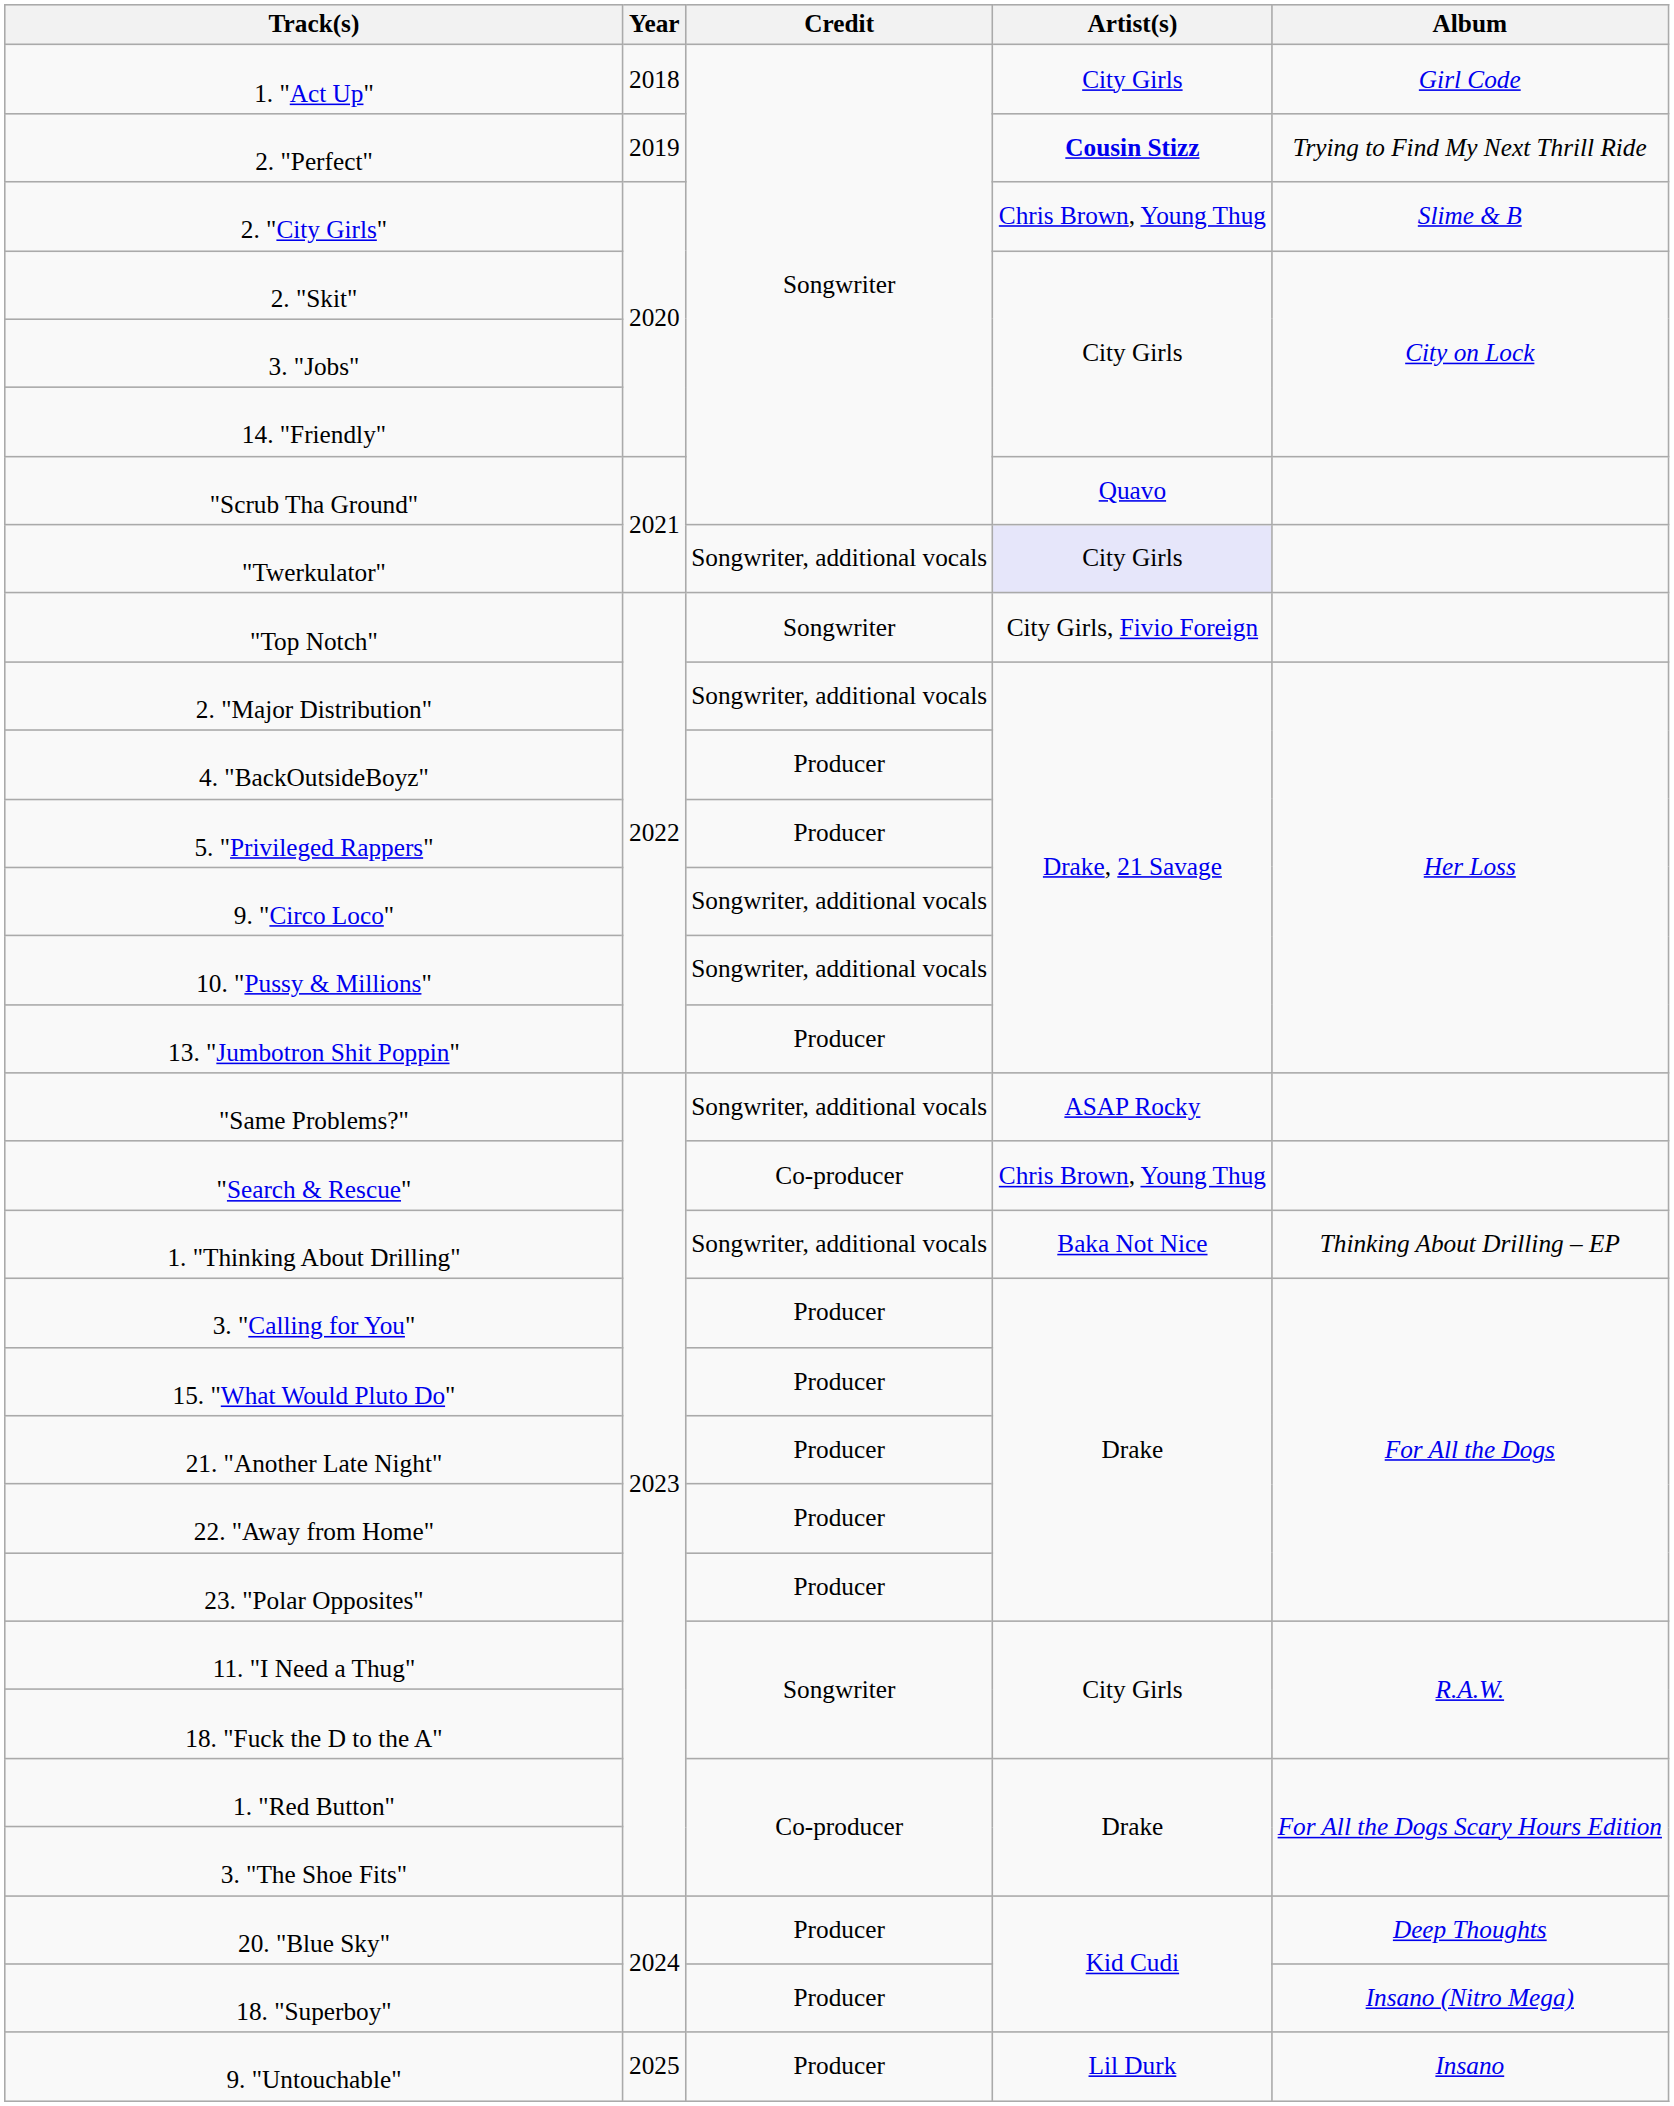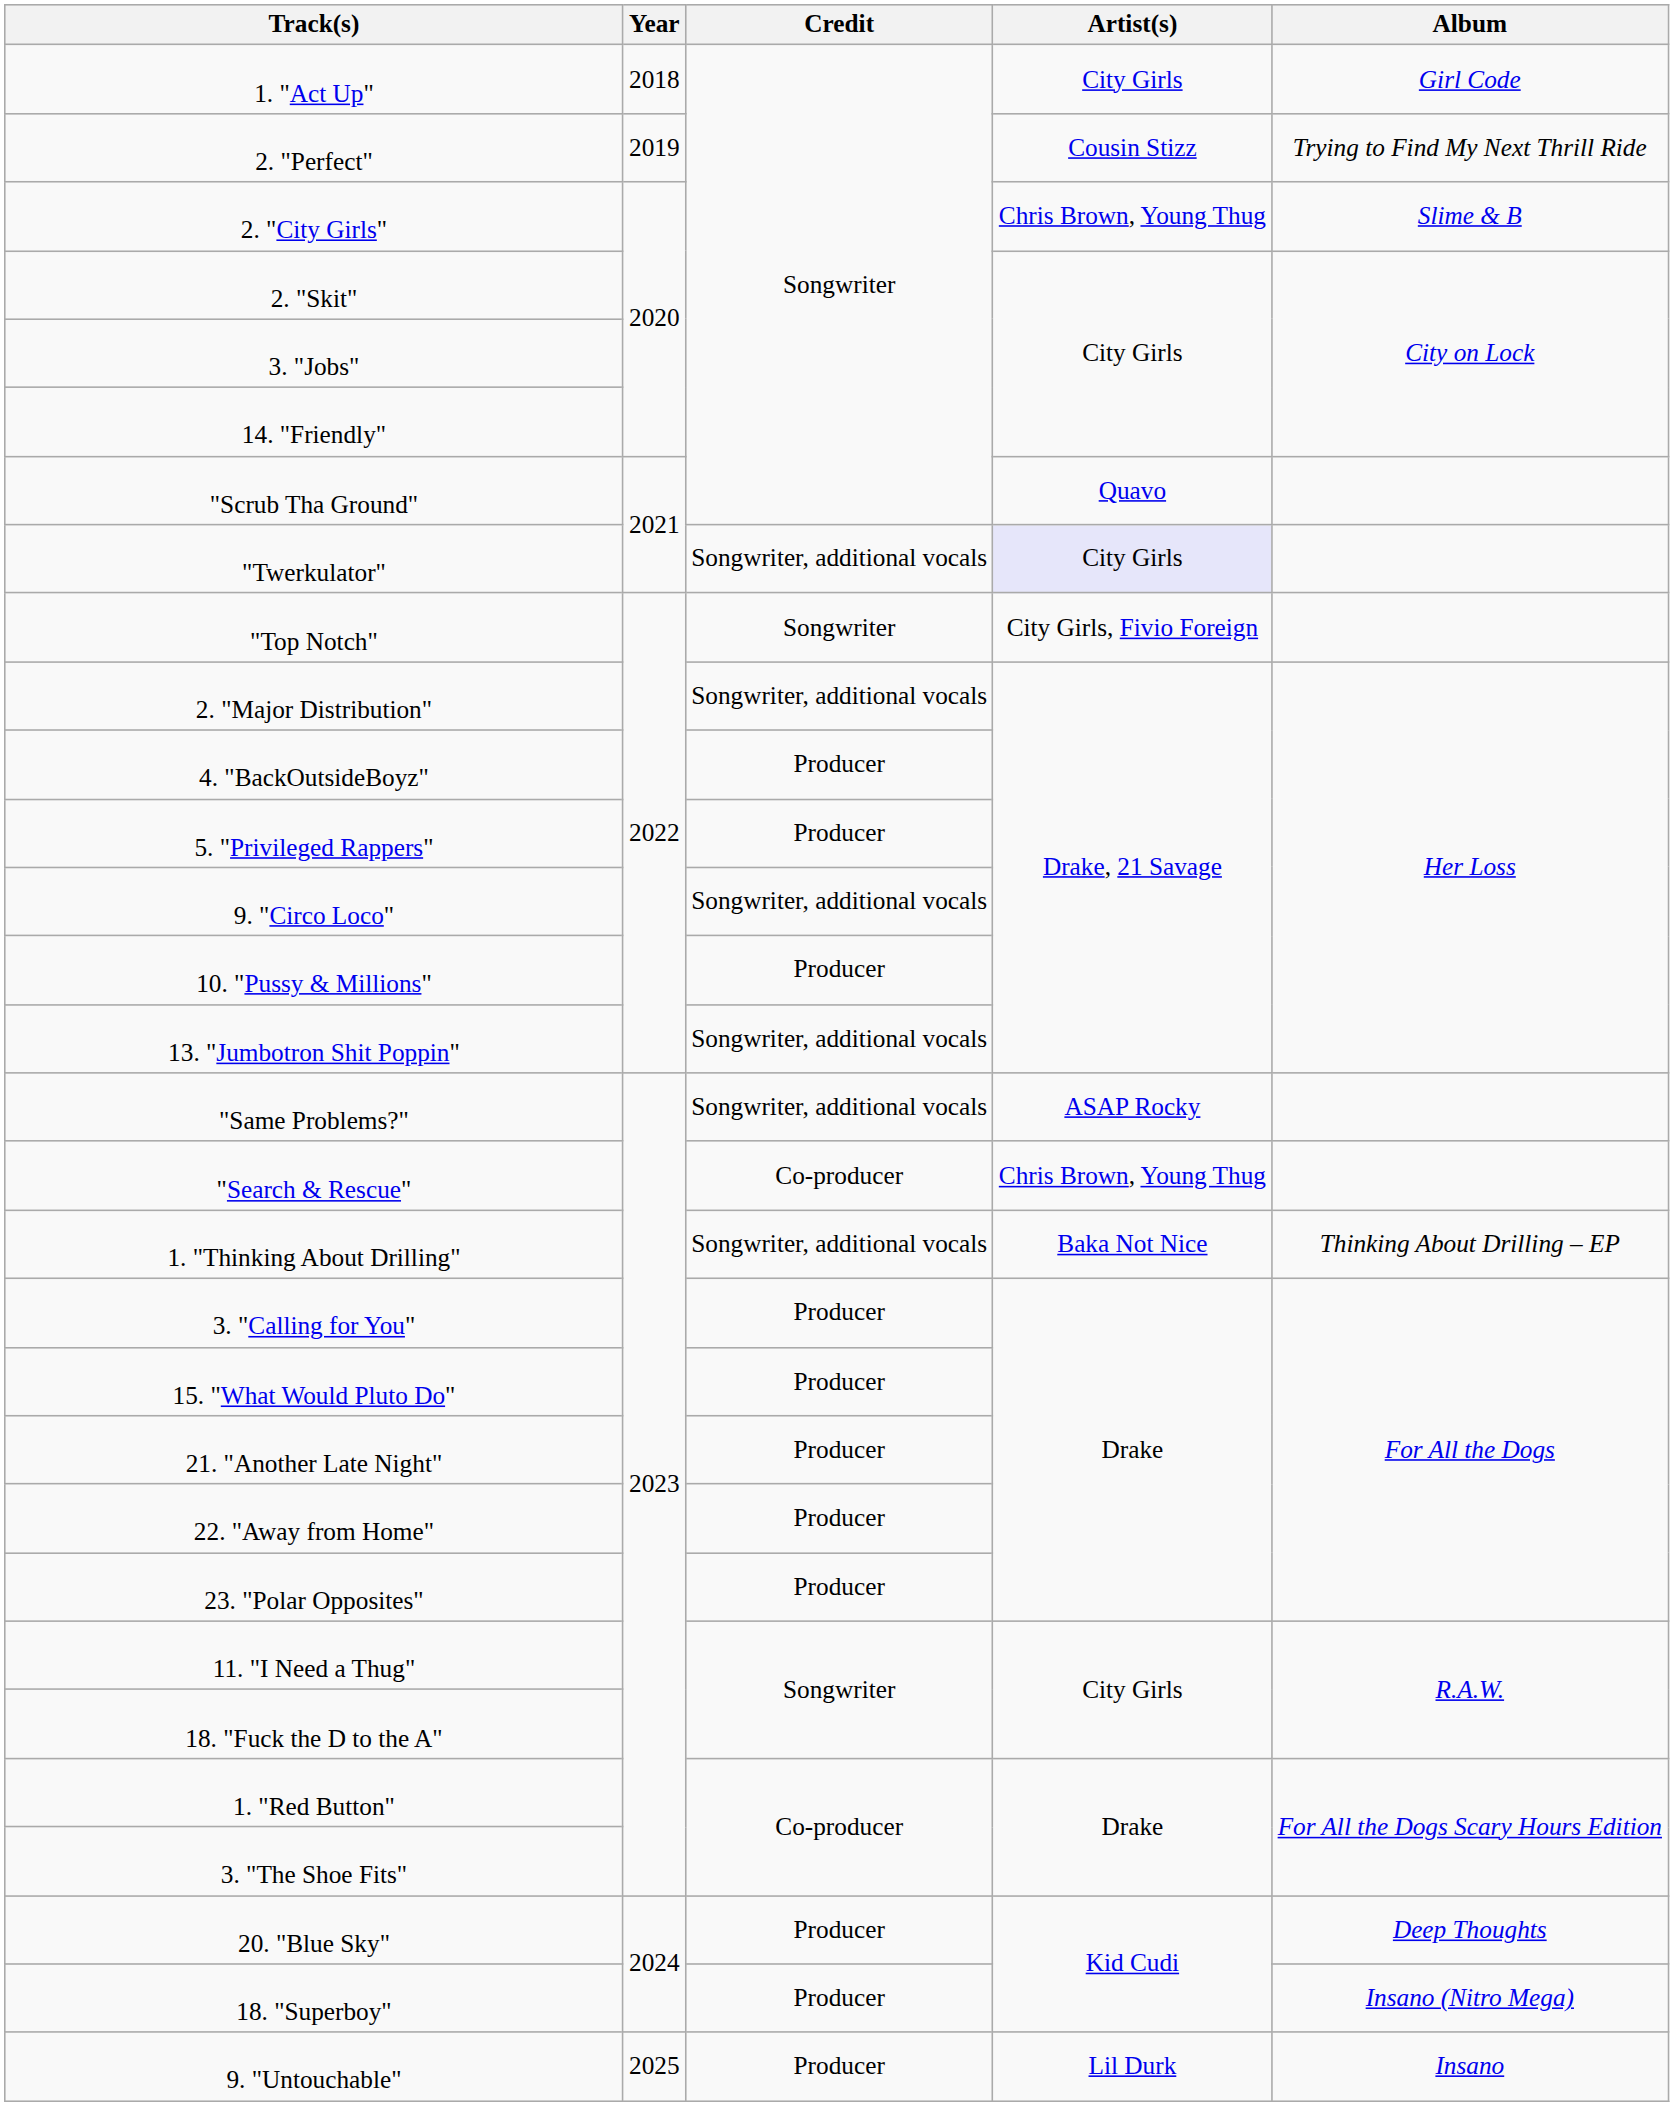2. "Perfect" | Artist(s): bold -> normal
10. "Pussy & Millions" | Credit: Songwriter, additional vocals -> Producer
13. "Jumbotron Shit Poppin" | Credit: Producer -> Songwriter, additional vocals
